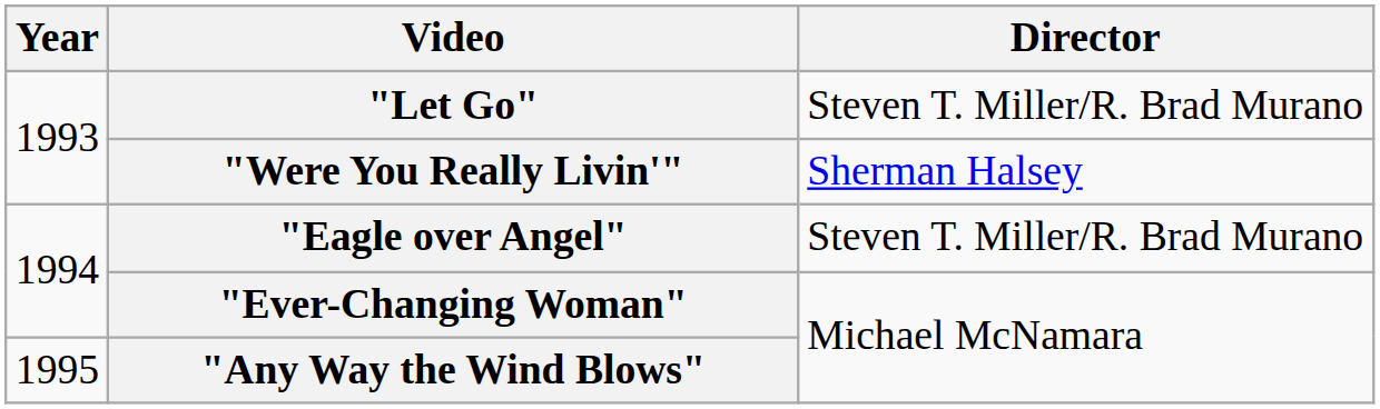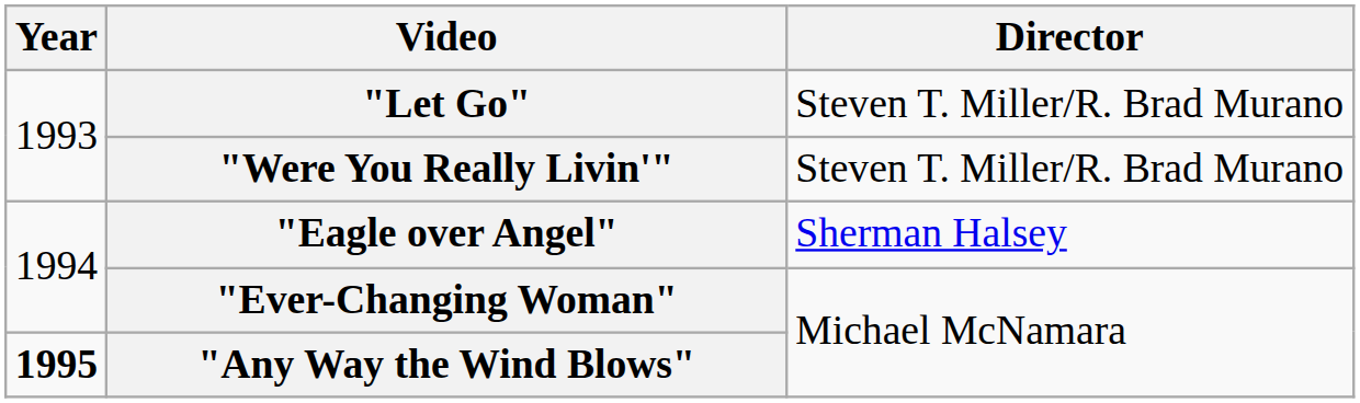"Were You Really Livin'" | Director: Sherman Halsey -> Steven T. Miller/R. Brad Murano
"Eagle over Angel" | Director: Steven T. Miller/R. Brad Murano -> Sherman Halsey
"Any Way the Wind Blows" | Year: normal -> bold
